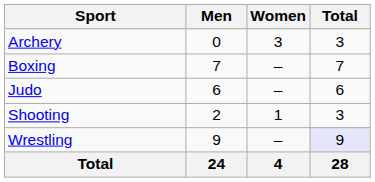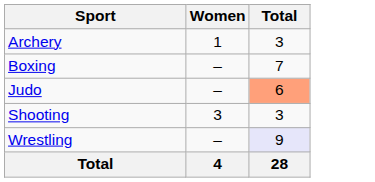- column: Men | 0 | 7 | 6 | 2 | 9 | 24
Archery | Women: 3 -> 1
Judo | Total: no background -> lightsalmon background
Shooting | Women: 1 -> 3
